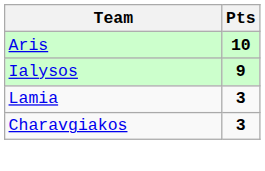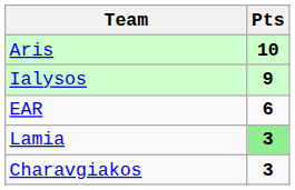+ row: EAR | 6
Lamia | Pts: no background -> lightgreen background
